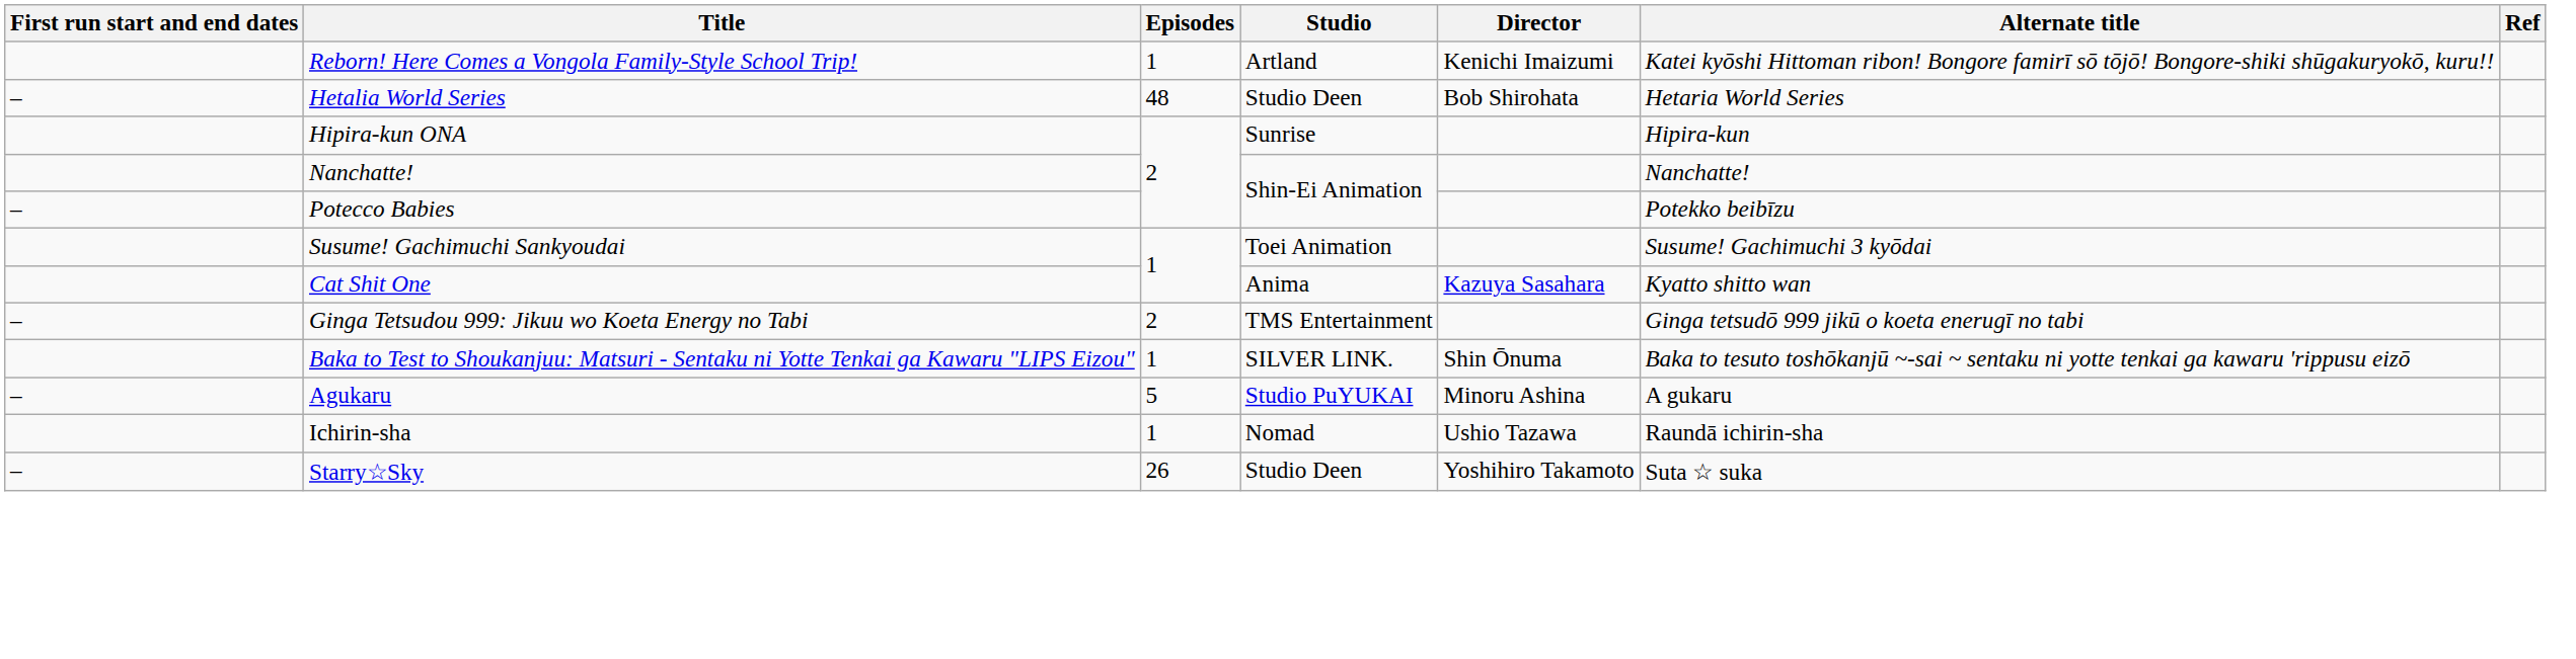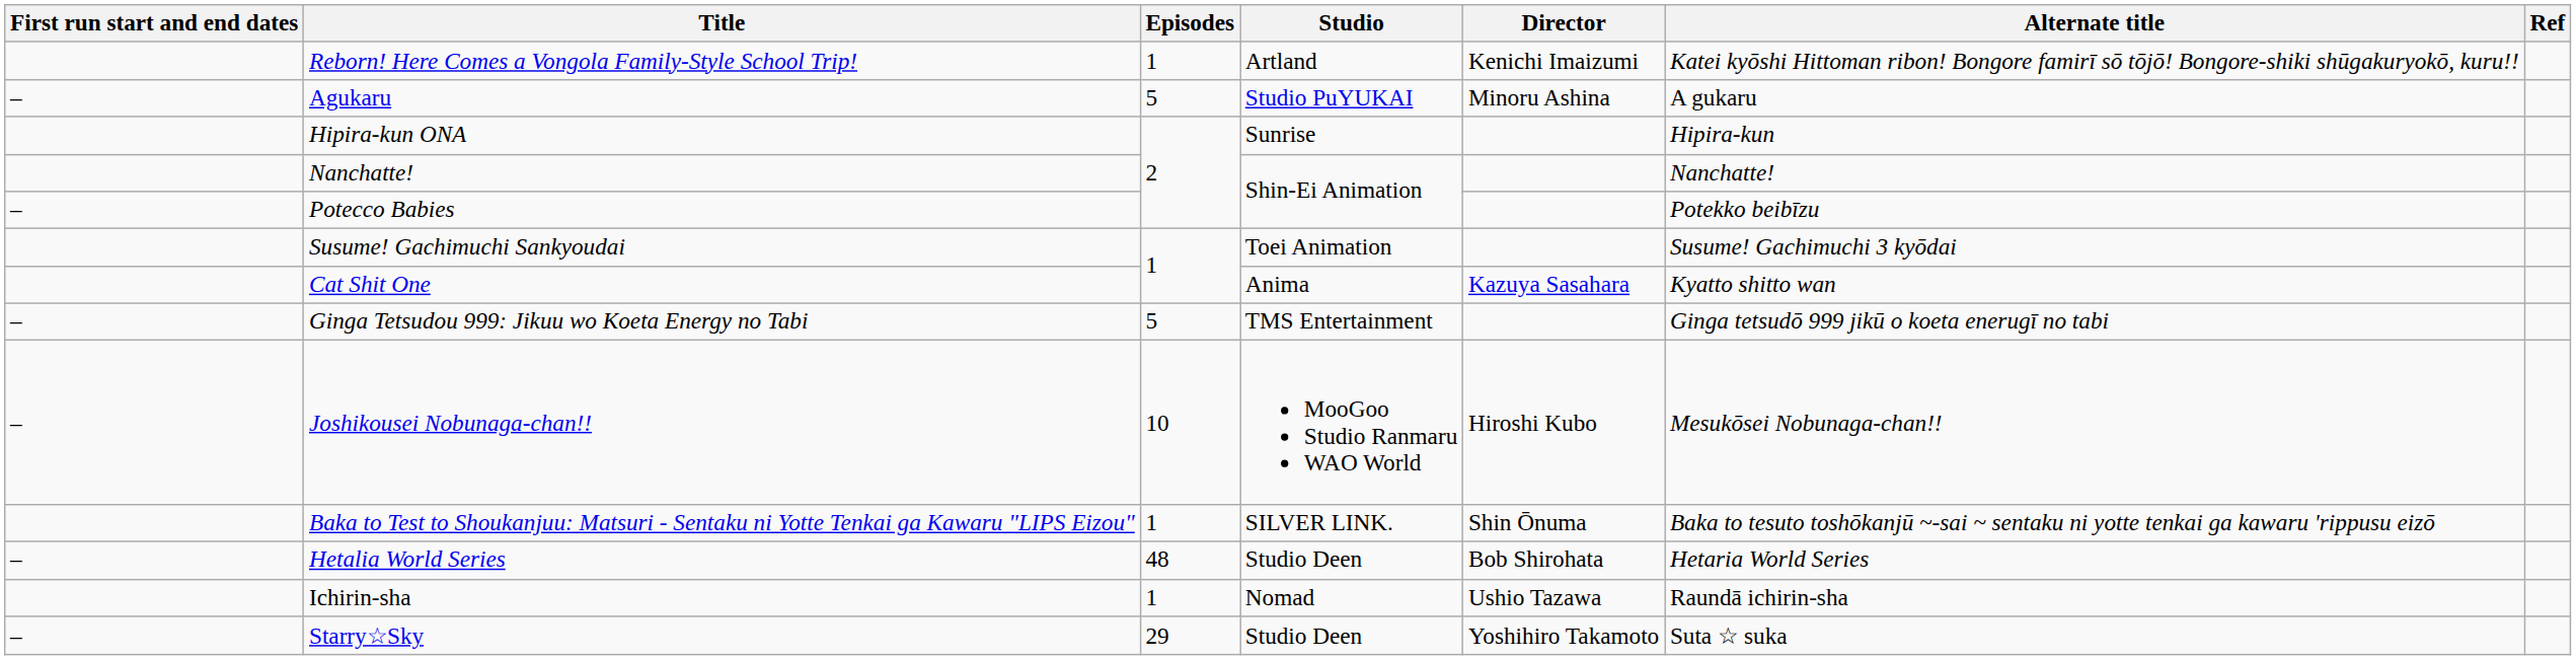rows swapped: Hetalia World Series <-> Agukaru
Ginga Tetsudou 999: Jikuu wo Koeta Energy no Tabi | Episodes: 2 -> 5
+ row: – | Joshikousei Nobunaga-chan!! | 10 | MooGoo Studio Ranmaru WAO World | Hiroshi Kubo | Mesukōsei Nobunaga-chan!!
Starry☆Sky | Episodes: 26 -> 29
